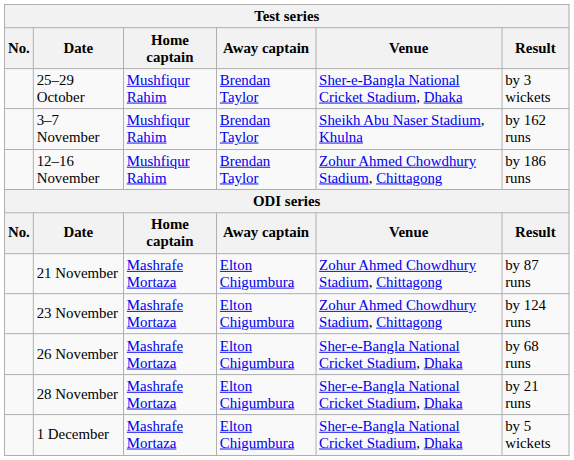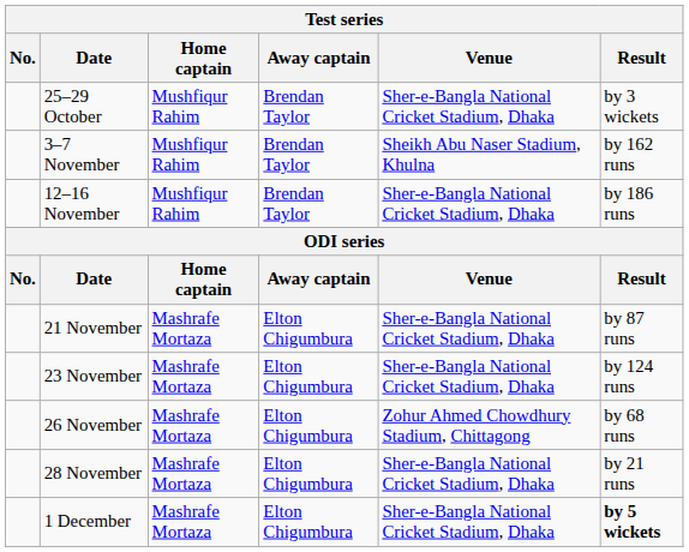12–16 November | Venue: Zohur Ahmed Chowdhury Stadium, Chittagong -> Sher-e-Bangla National Cricket Stadium, Dhaka
21 November | Venue: Zohur Ahmed Chowdhury Stadium, Chittagong -> Sher-e-Bangla National Cricket Stadium, Dhaka
23 November | Venue: Zohur Ahmed Chowdhury Stadium, Chittagong -> Sher-e-Bangla National Cricket Stadium, Dhaka
26 November | Venue: Sher-e-Bangla National Cricket Stadium, Dhaka -> Zohur Ahmed Chowdhury Stadium, Chittagong
1 December | Result: normal -> bold
